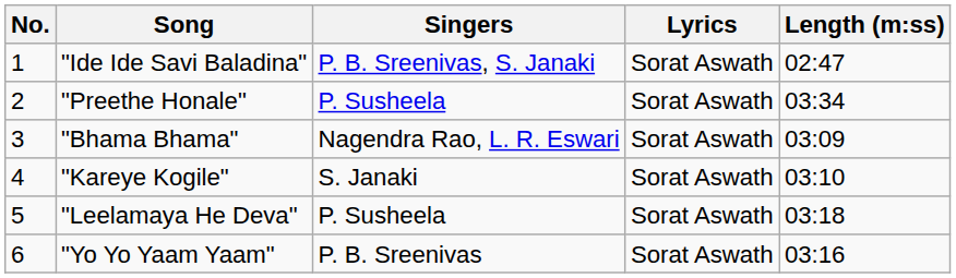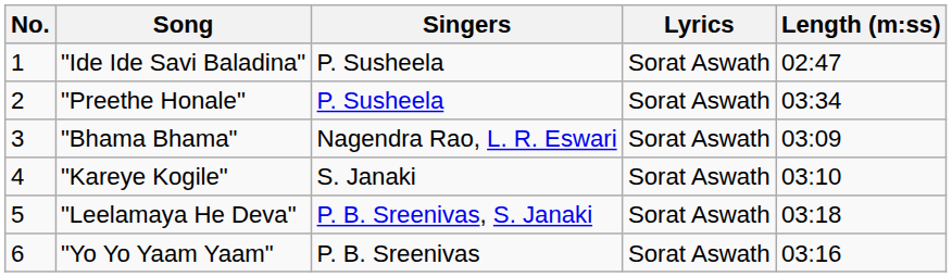"Ide Ide Savi Baladina" | Singers: P. B. Sreenivas, S. Janaki -> P. Susheela
"Leelamaya He Deva" | Singers: P. Susheela -> P. B. Sreenivas, S. Janaki
